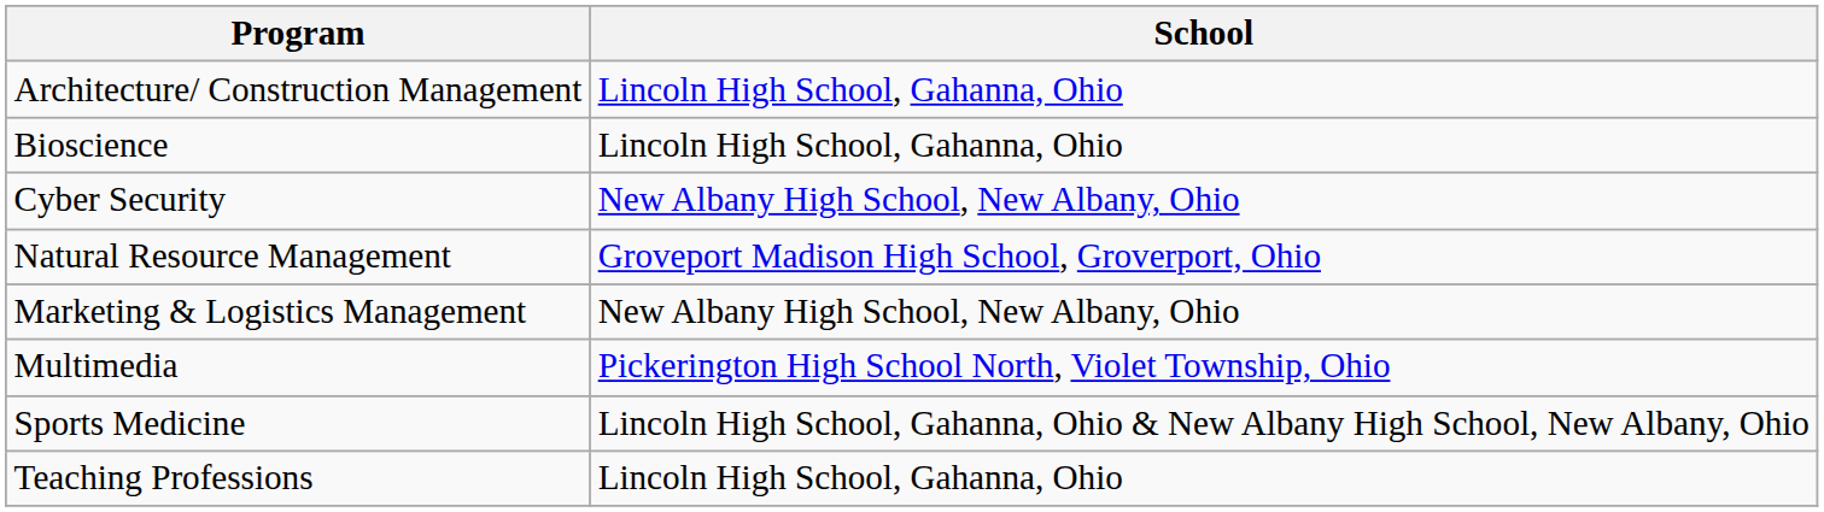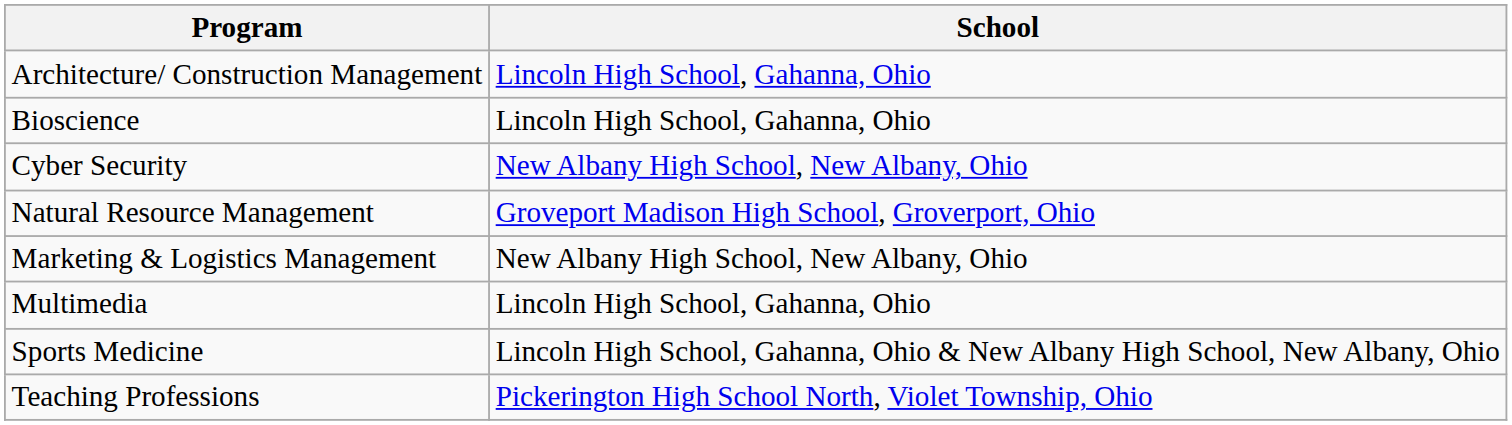Multimedia | School: Pickerington High School North, Violet Township, Ohio -> Lincoln High School, Gahanna, Ohio
Teaching Professions | School: Lincoln High School, Gahanna, Ohio -> Pickerington High School North, Violet Township, Ohio
